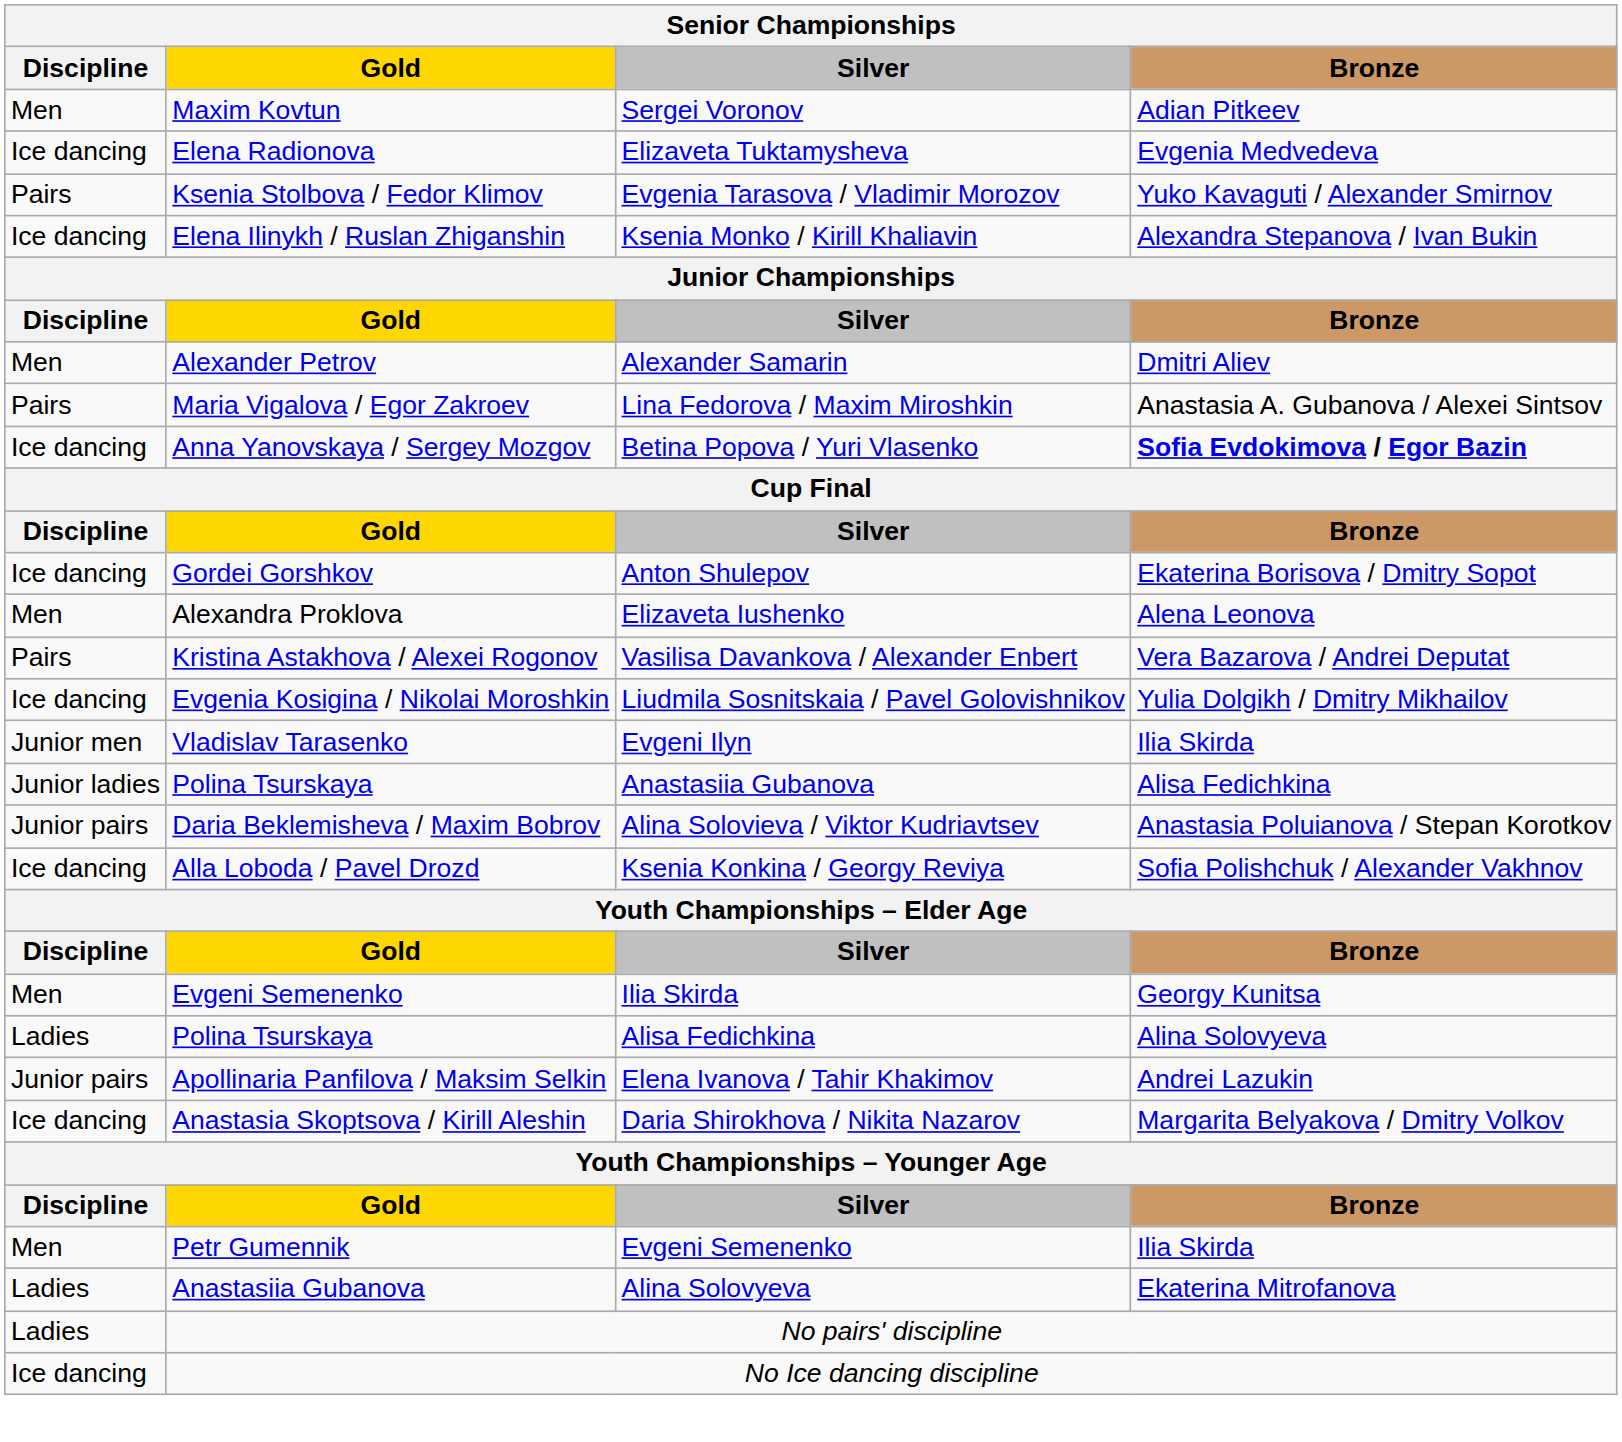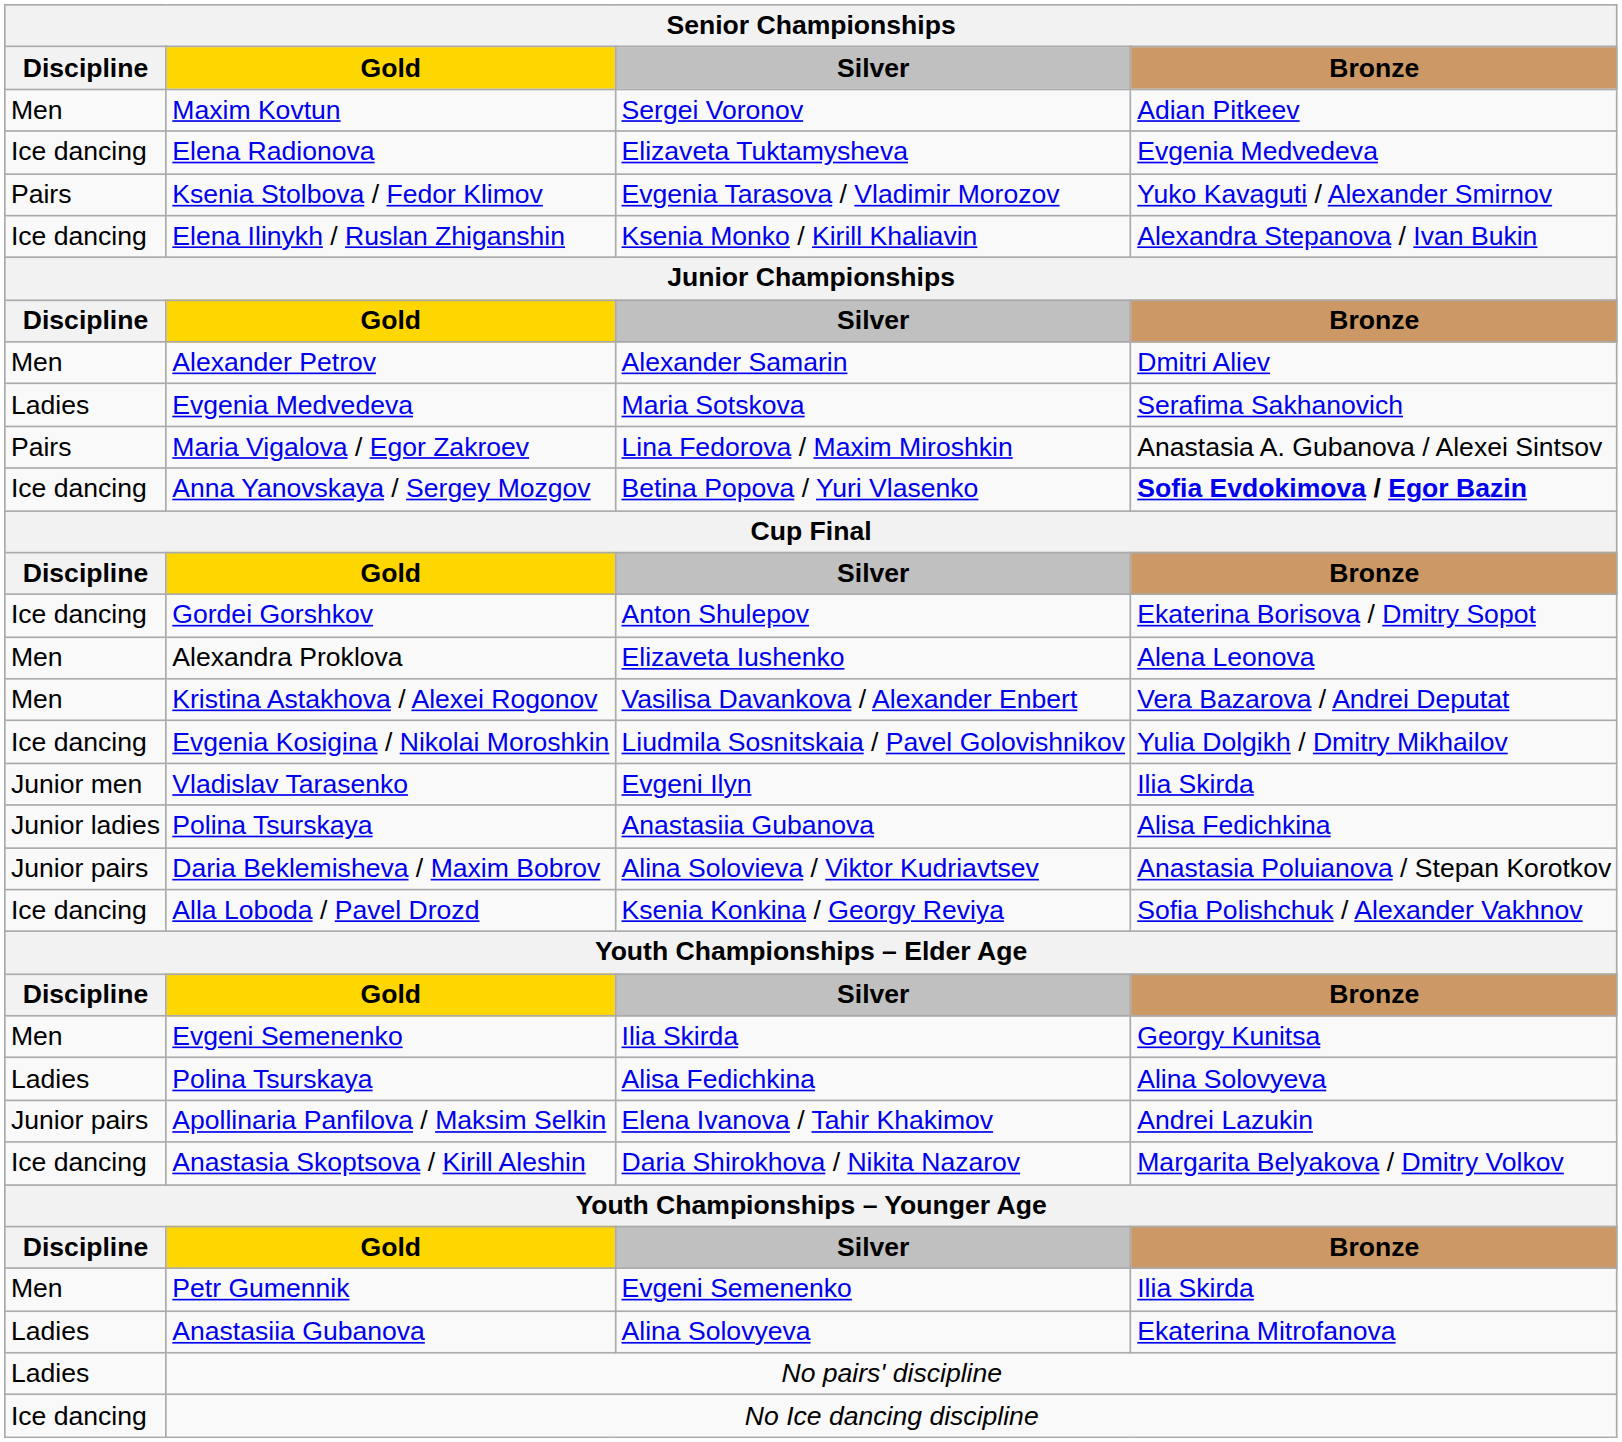+ row: Ladies | Evgenia Medvedeva | Maria Sotskova | Serafima Sakhanovich
Vasilisa Davankova / Alexander Enbert | Discipline: Pairs -> Men
